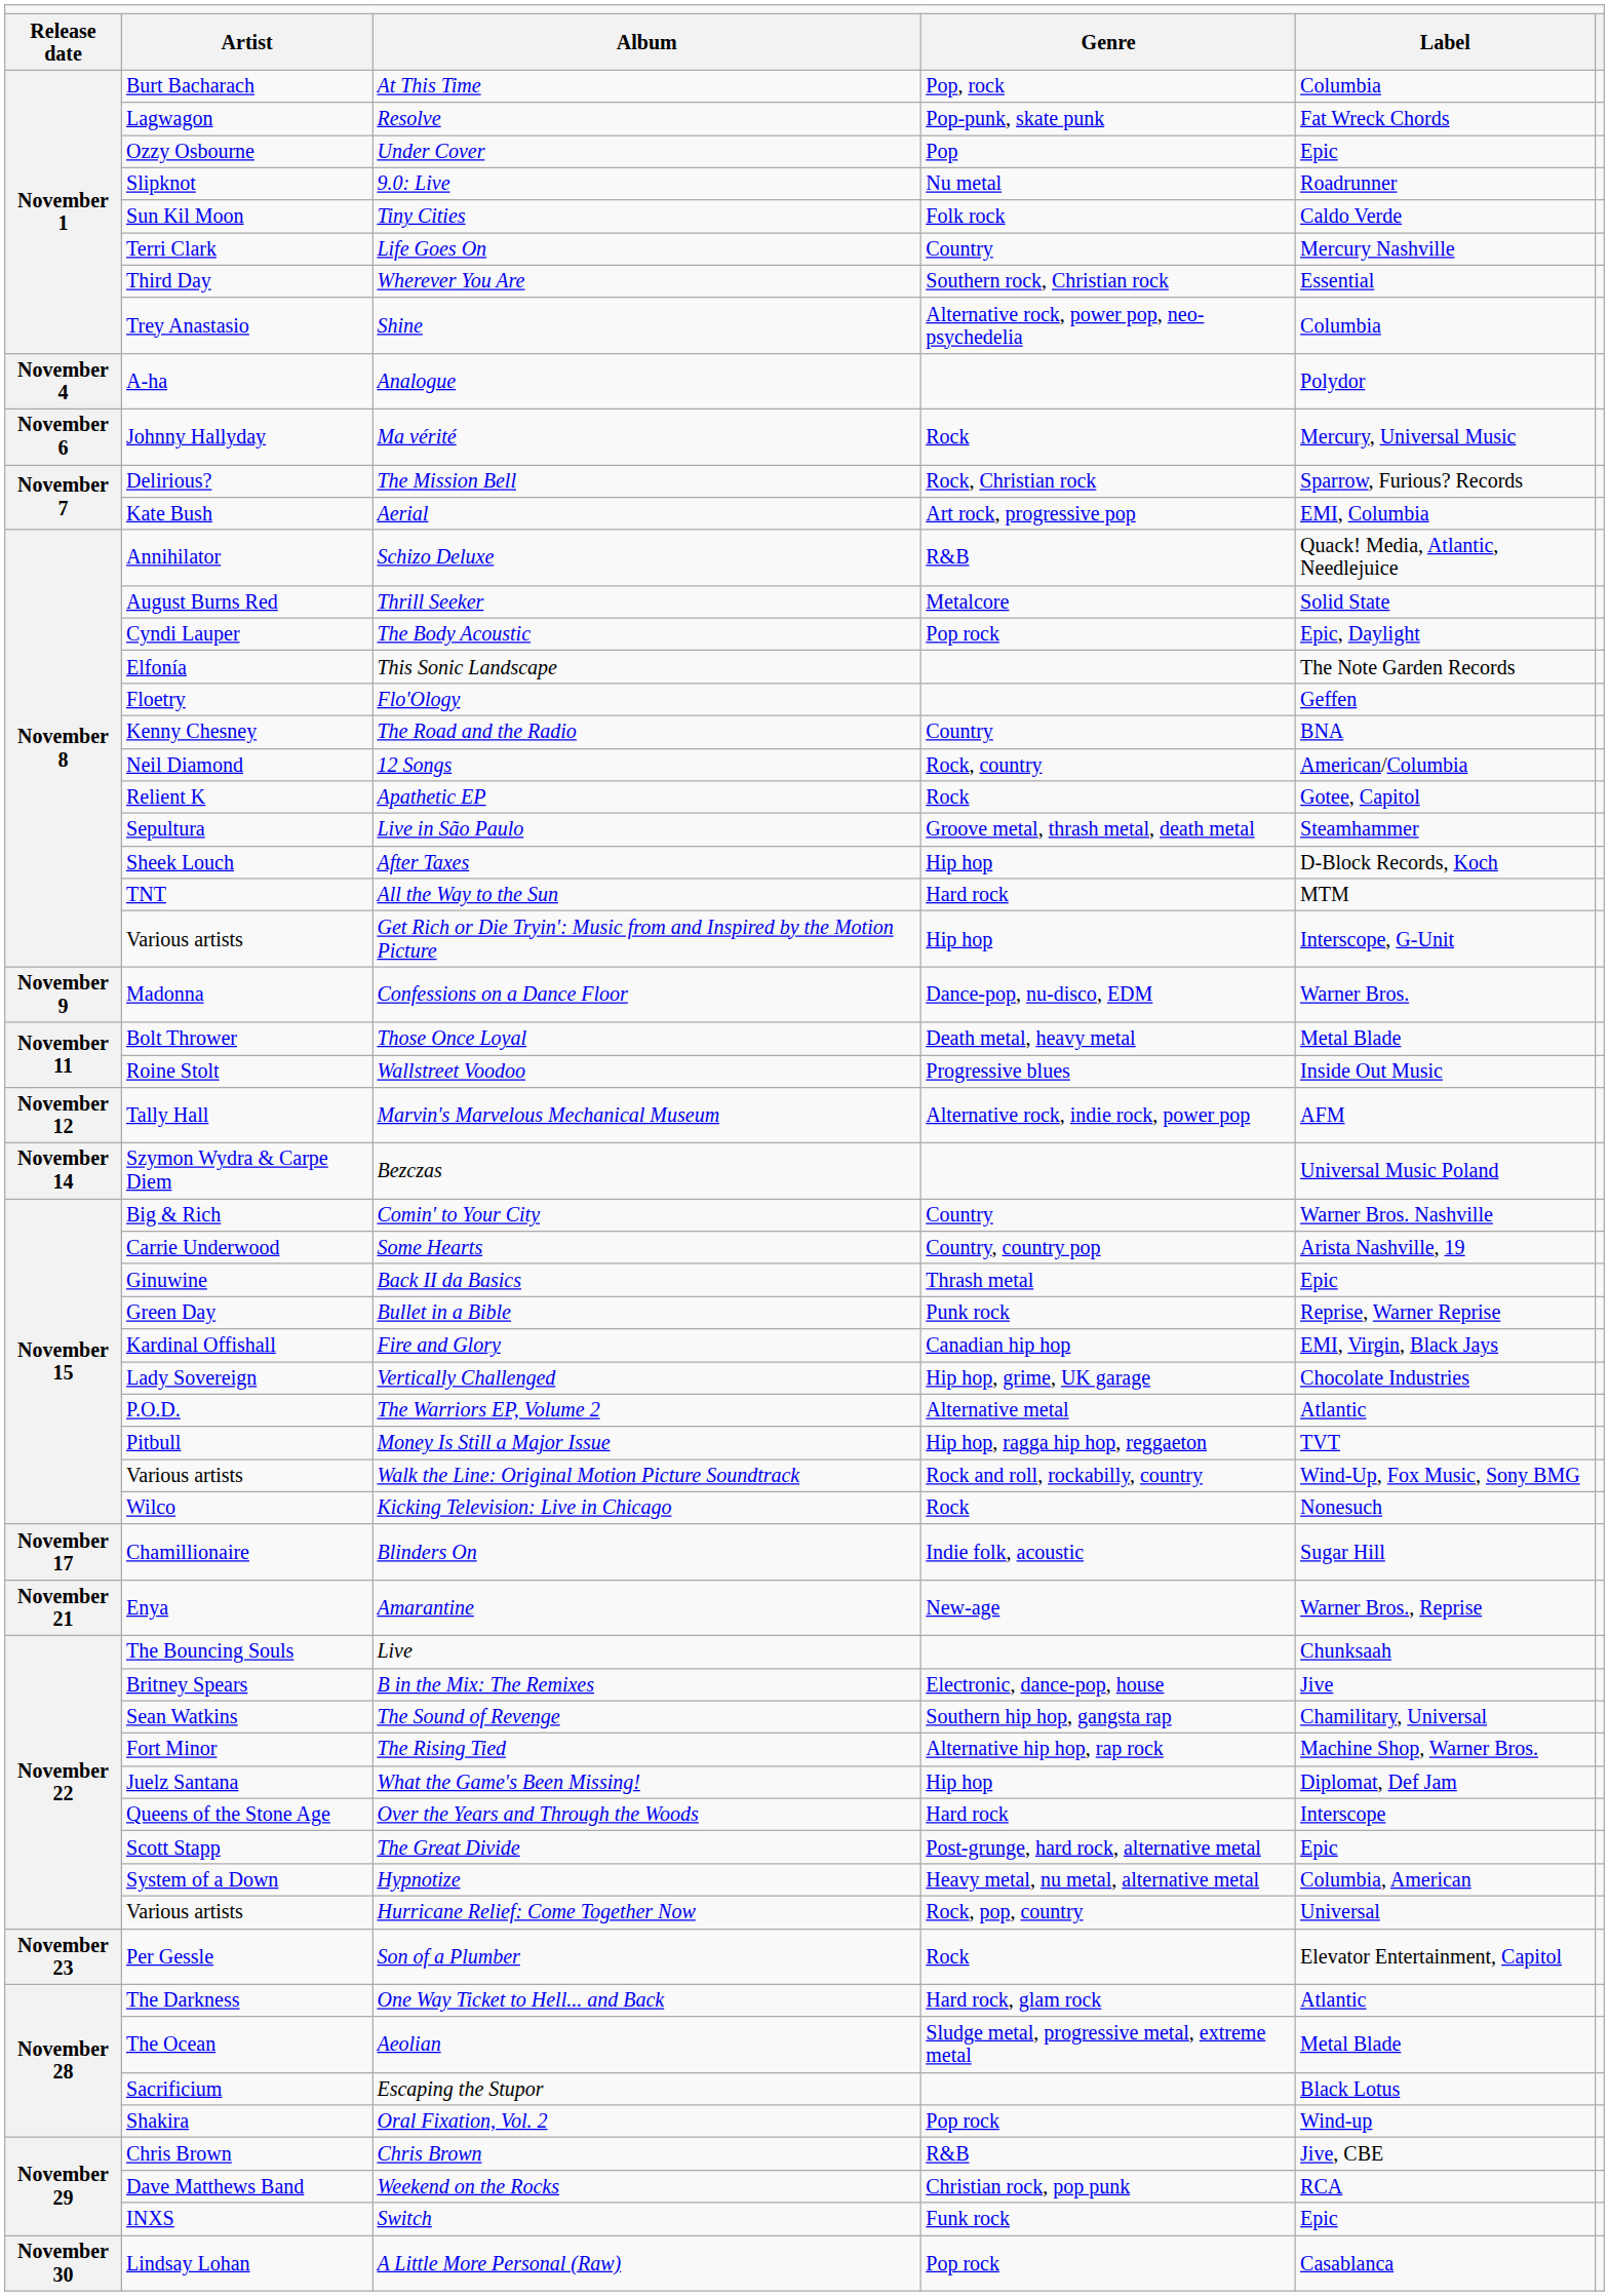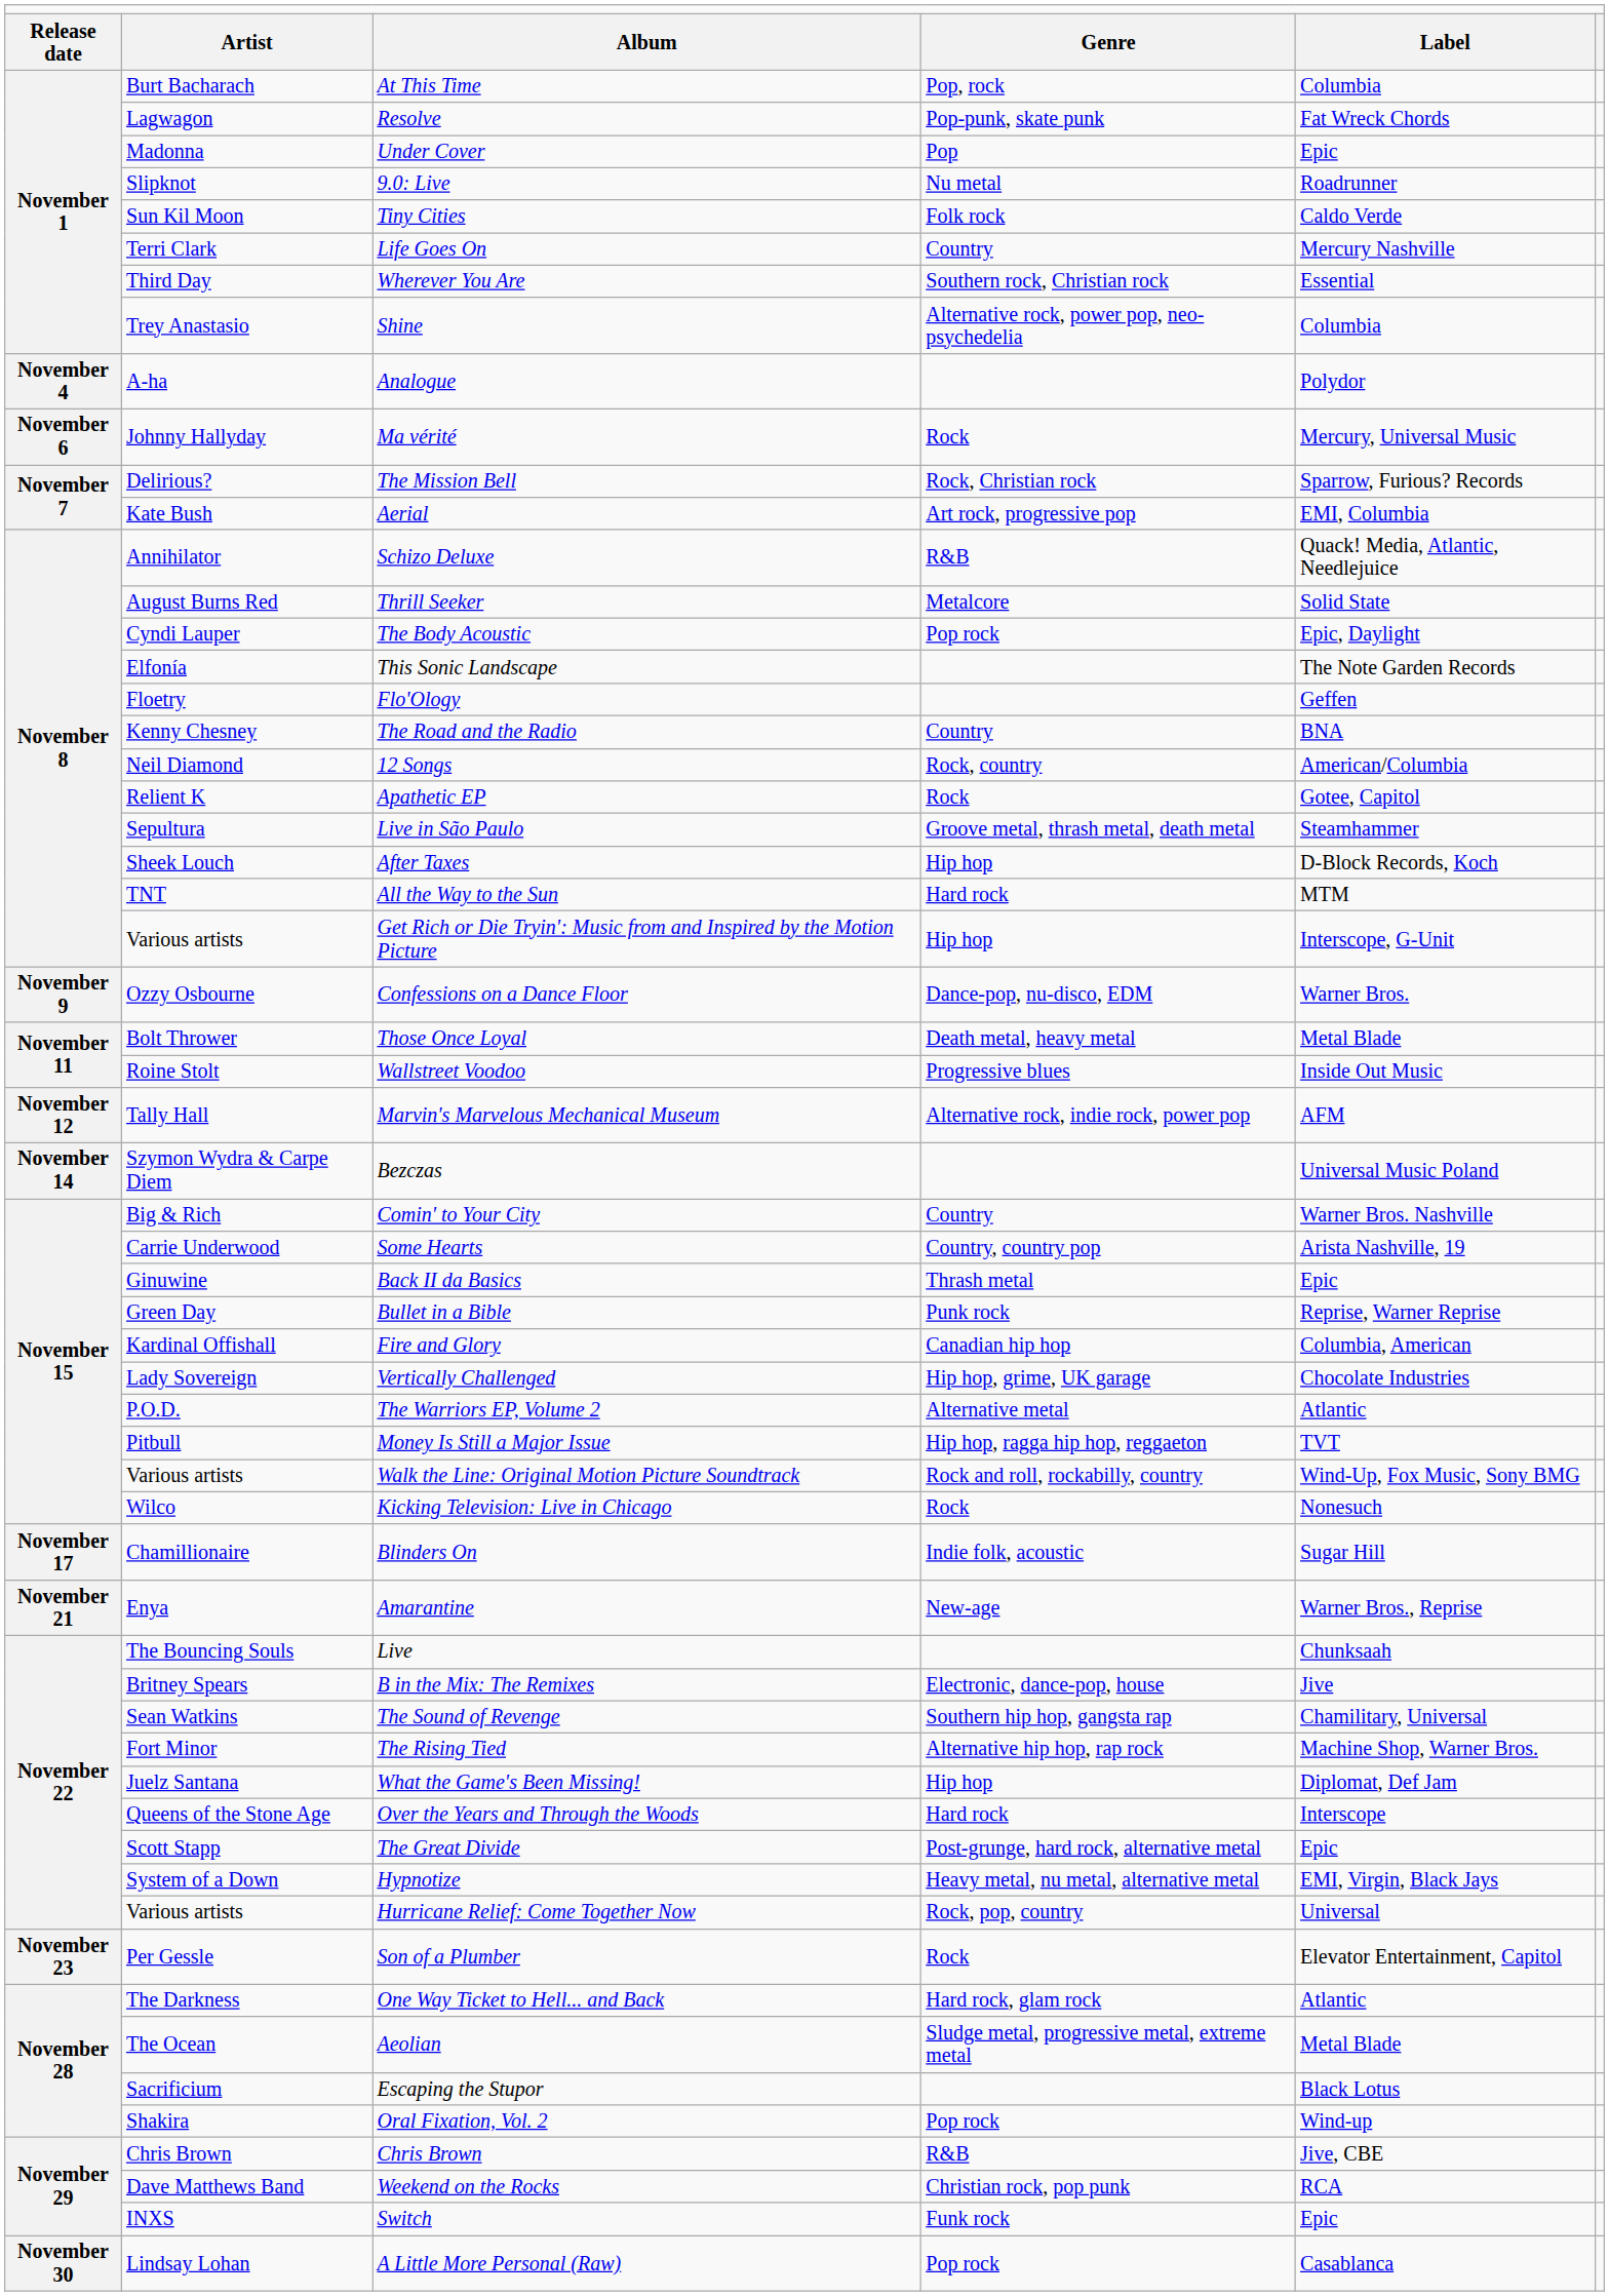Under Cover | column 2: Ozzy Osbourne -> Madonna
Confessions on a Dance Floor | column 2: Madonna -> Ozzy Osbourne
Fire and Glory | column 5: EMI, Virgin, Black Jays -> Columbia, American
Hypnotize | column 5: Columbia, American -> EMI, Virgin, Black Jays
